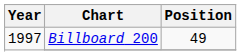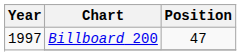Billboard 200 | Position: 49 -> 47
